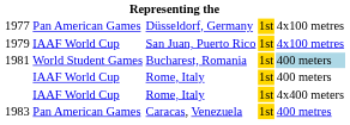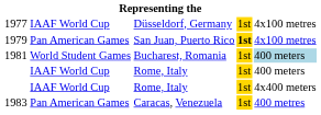1977 | column 2: Pan American Games -> IAAF World Cup
1979 | column 2: IAAF World Cup -> Pan American Games
1979 | column 4: normal -> bold
